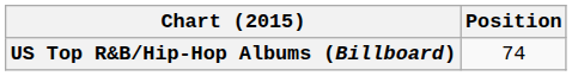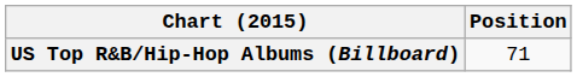US Top R&B/Hip-Hop Albums (Billboard) | Position: 74 -> 71
